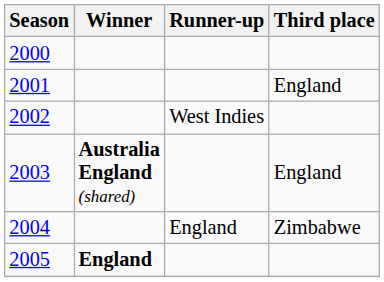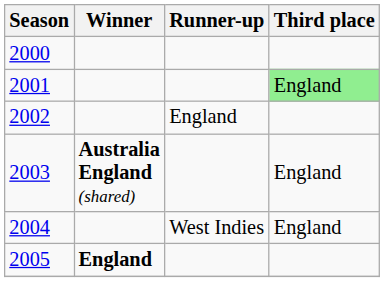2001 | Third place: no background -> lightgreen background
2002 | Runner-up: West Indies -> England
2004 | Runner-up: England -> West Indies
2004 | Third place: Zimbabwe -> England
